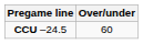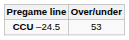CCU –24.5 | Over/under: 60 -> 53
